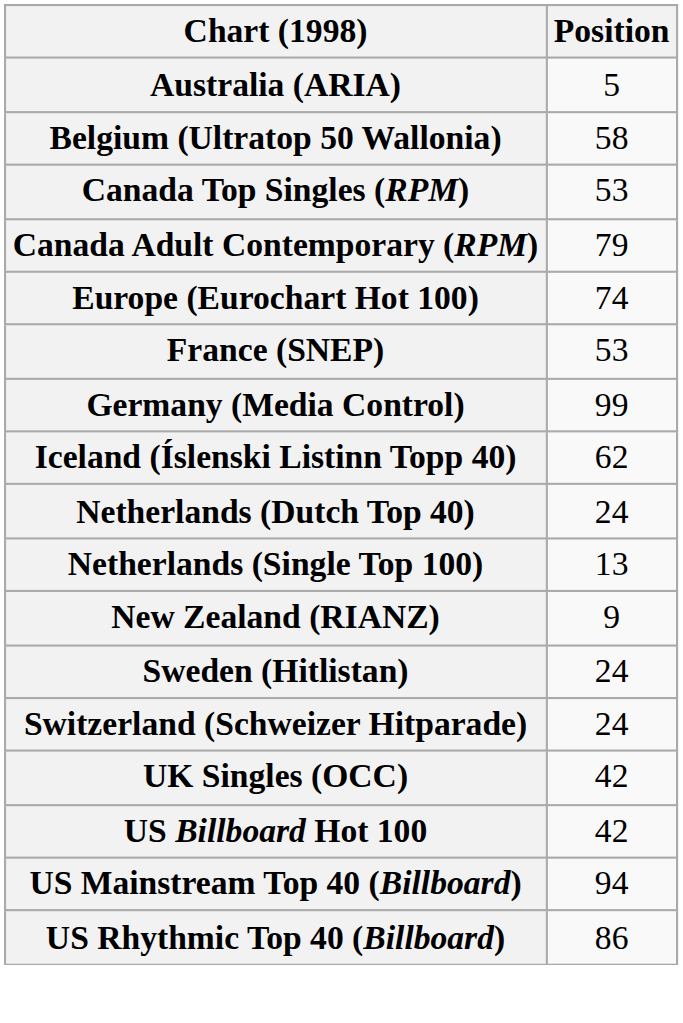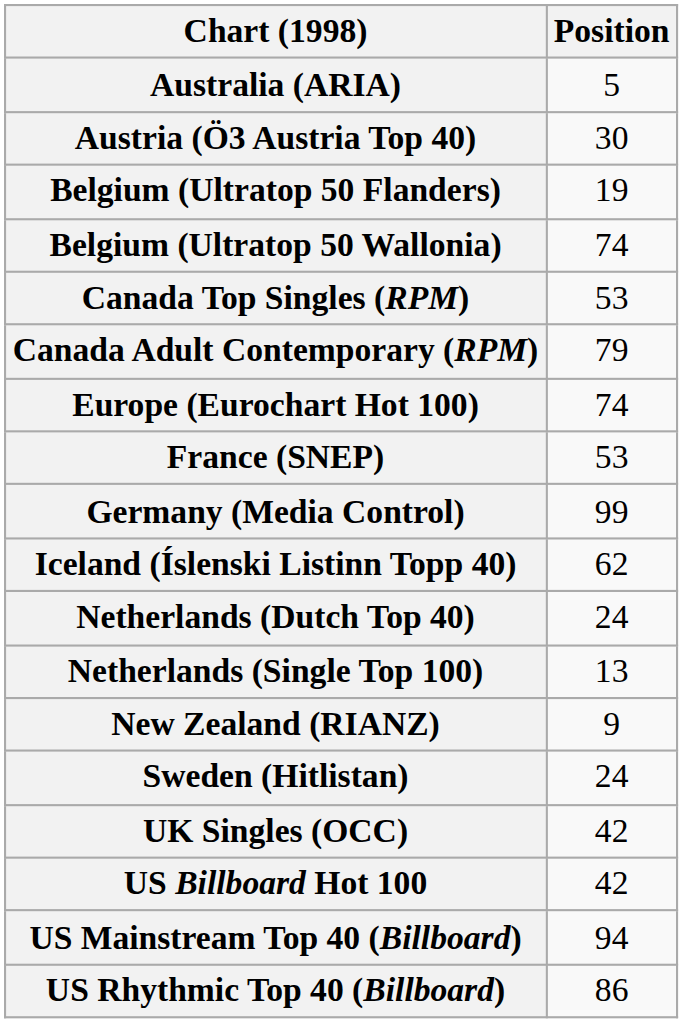+ row: Austria (Ö3 Austria Top 40) | 30
+ row: Belgium (Ultratop 50 Flanders) | 19
Belgium (Ultratop 50 Wallonia) | Position: 58 -> 74
- row: Switzerland (Schweizer Hitparade) | 24
